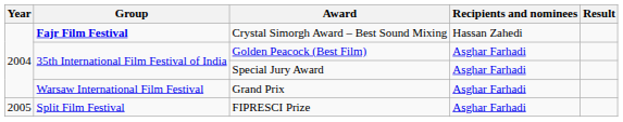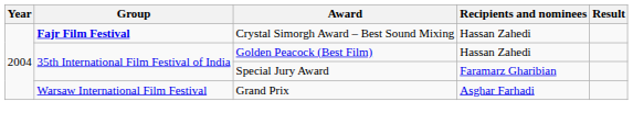Golden Peacock (Best Film) | Recipients and nominees: Asghar Farhadi -> Hassan Zahedi
Special Jury Award | Recipients and nominees: Asghar Farhadi -> Faramarz Gharibian
- row: 2005 | Split Film Festival | FIPRESCI Prize | Asghar Farhadi
